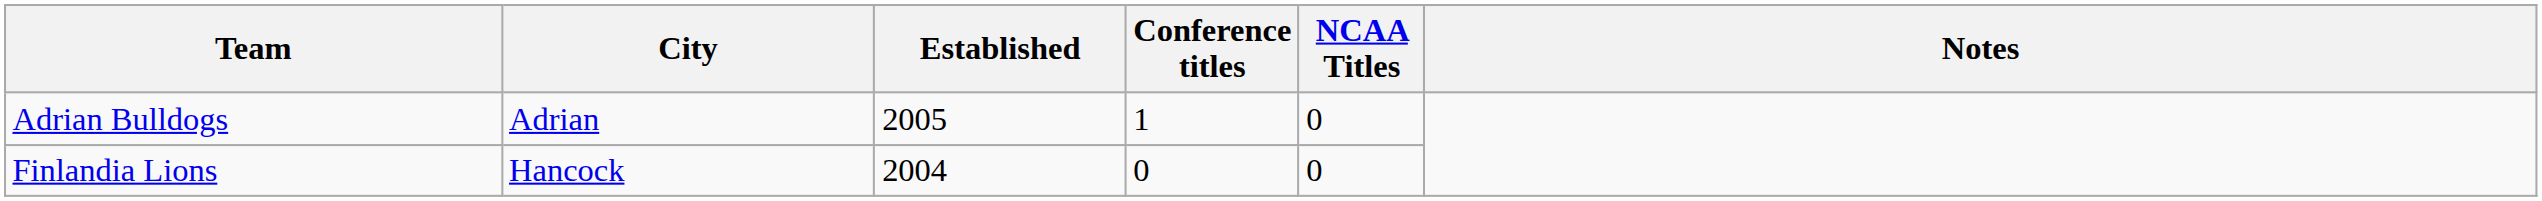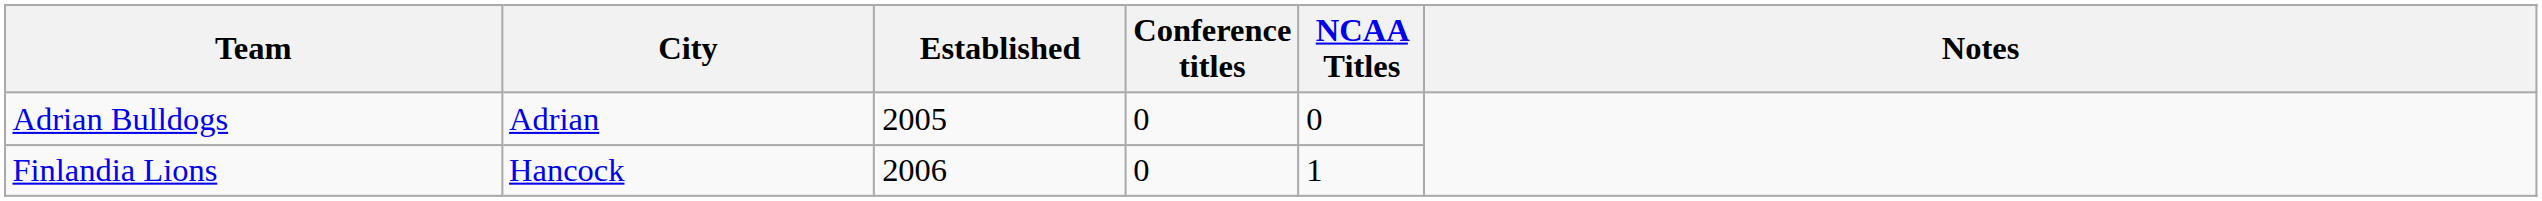Adrian Bulldogs | Conference titles: 1 -> 0
Finlandia Lions | Established: 2004 -> 2006
Finlandia Lions | NCAA Titles: 0 -> 1
